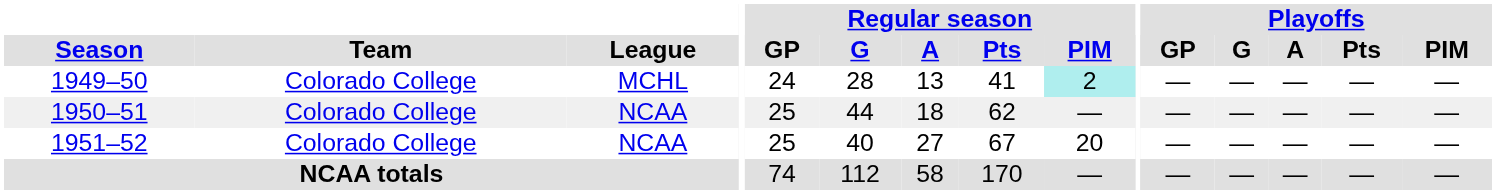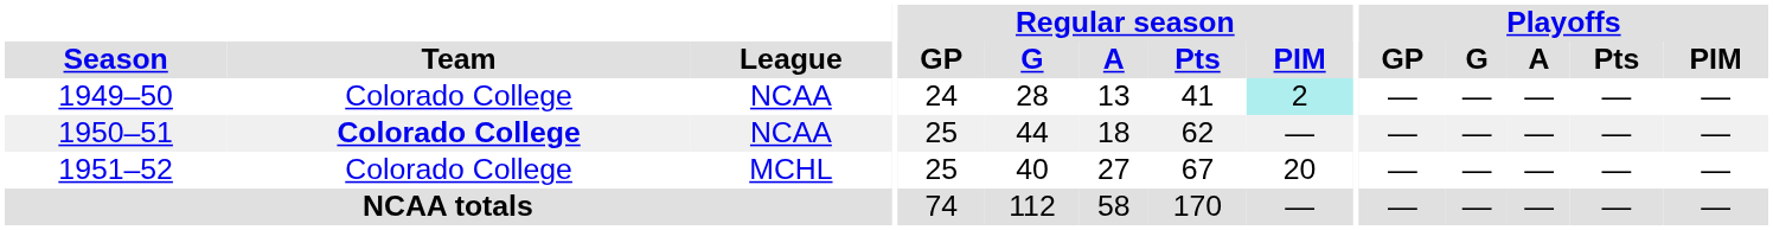1949–50 | League: MCHL -> NCAA
1950–51 | Team: normal -> bold
1951–52 | League: NCAA -> MCHL
